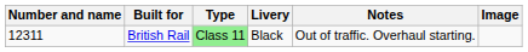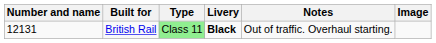British Rail | Number and name: 12311 -> 12131
British Rail | Livery: normal -> bold
